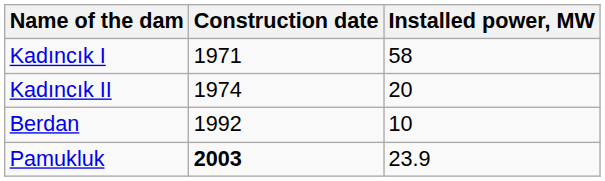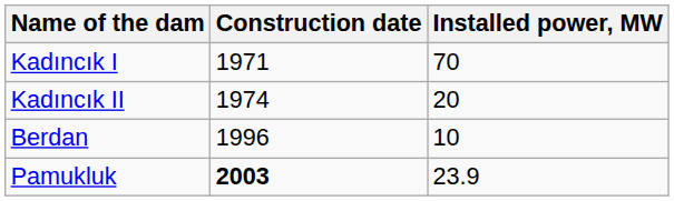Kadıncık I | Installed power, MW: 58 -> 70
Berdan | Construction date: 1992 -> 1996
